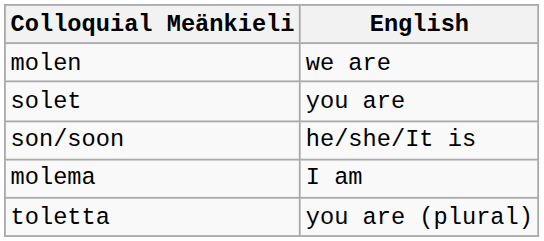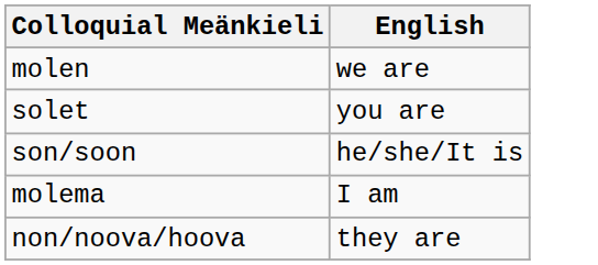- row: toletta | you are (plural)
+ row: non/noova/hoova | they are
